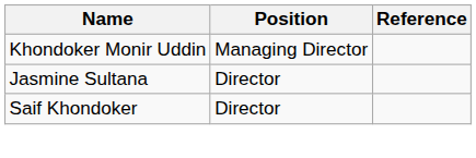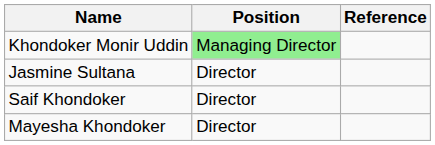Khondoker Monir Uddin | Position: no background -> lightgreen background
+ row: Mayesha Khondoker | Director
